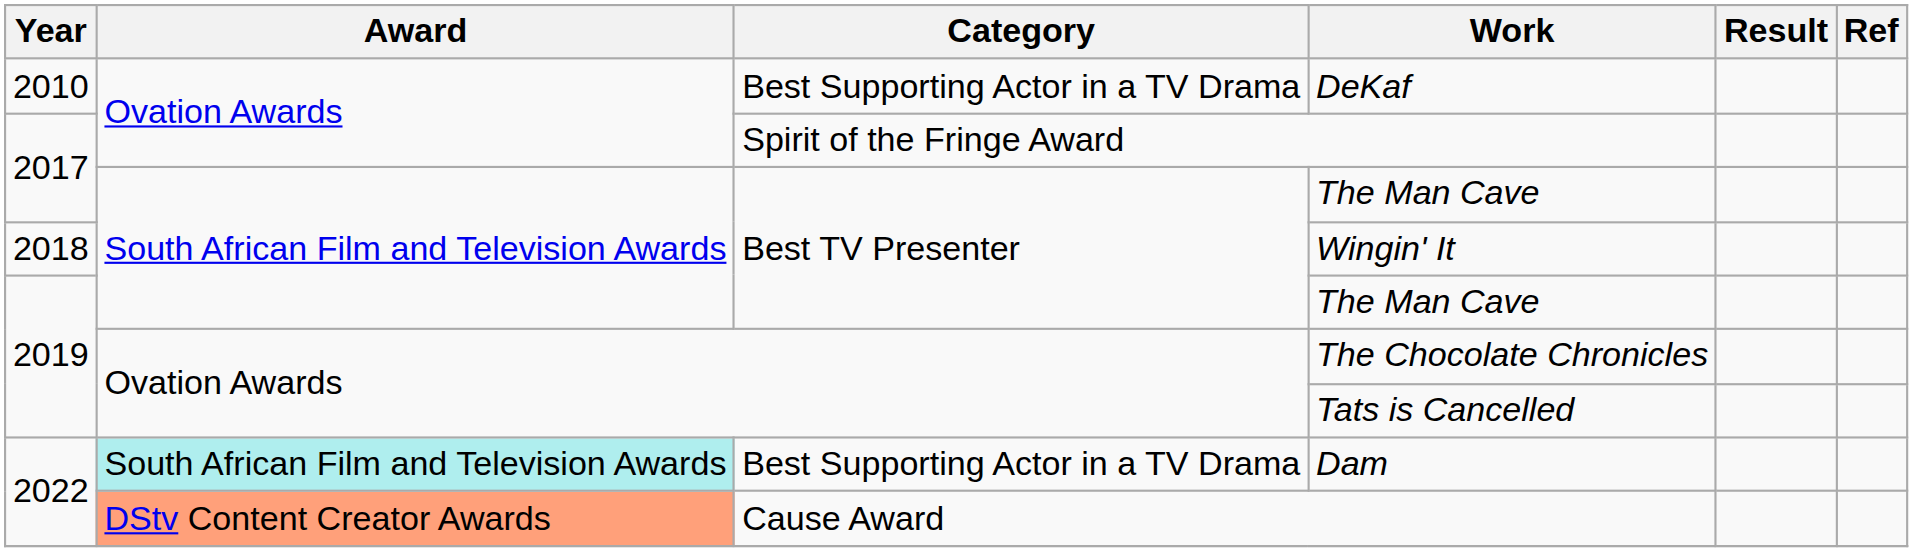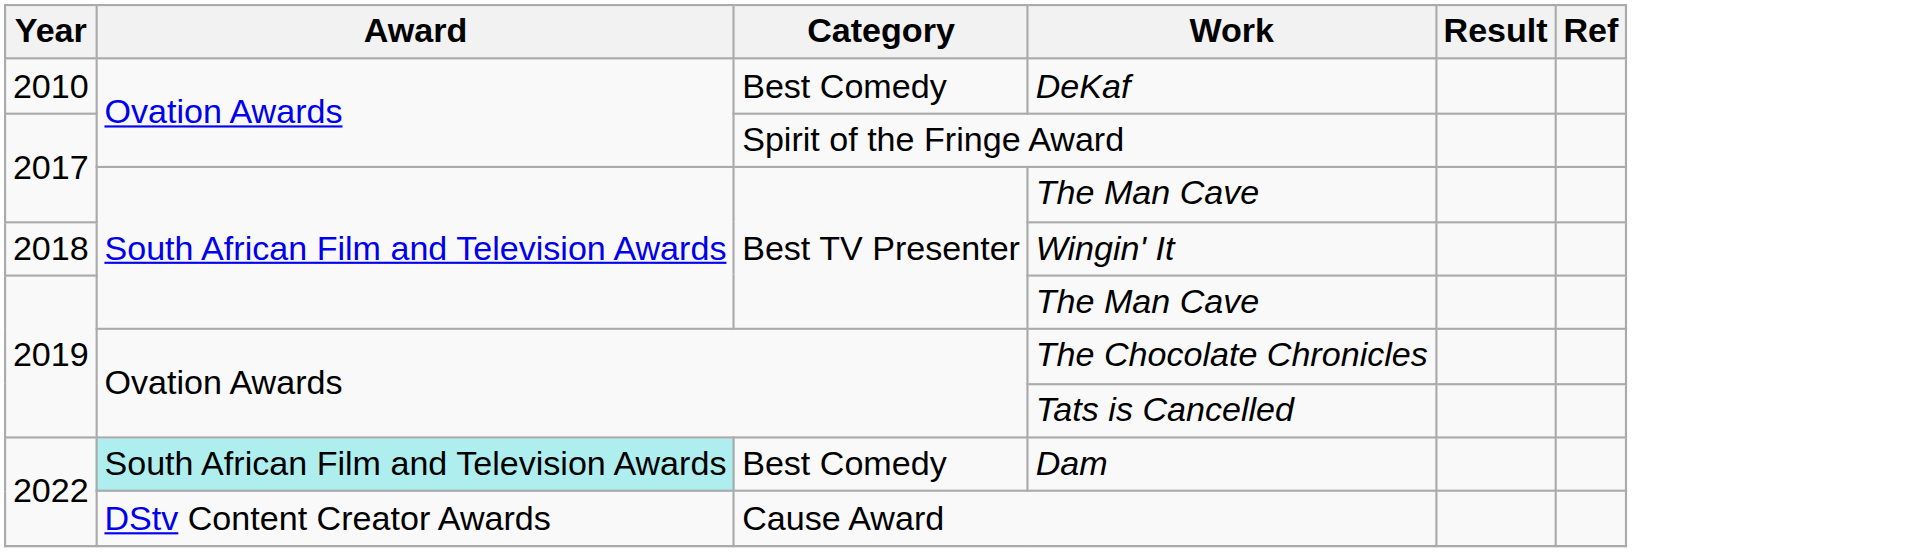DeKaf | Category: Best Supporting Actor in a TV Drama -> Best Comedy
Dam | Category: Best Supporting Actor in a TV Drama -> Best Comedy
Cause Award | Award: lightsalmon background -> no background
